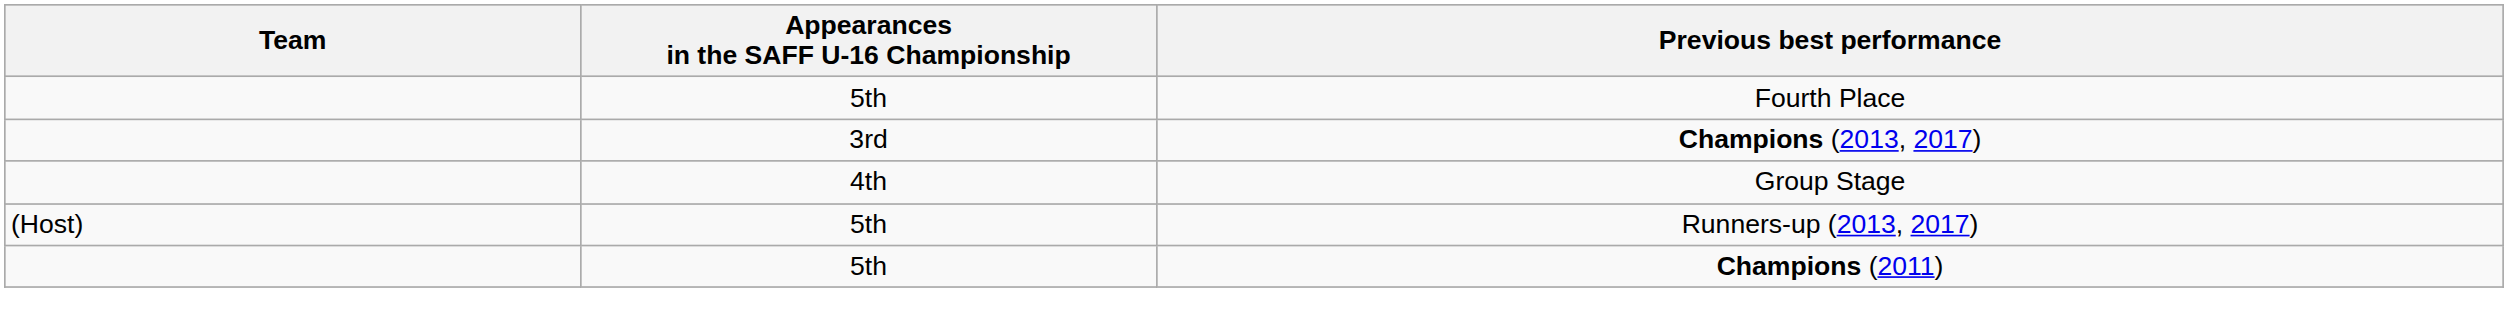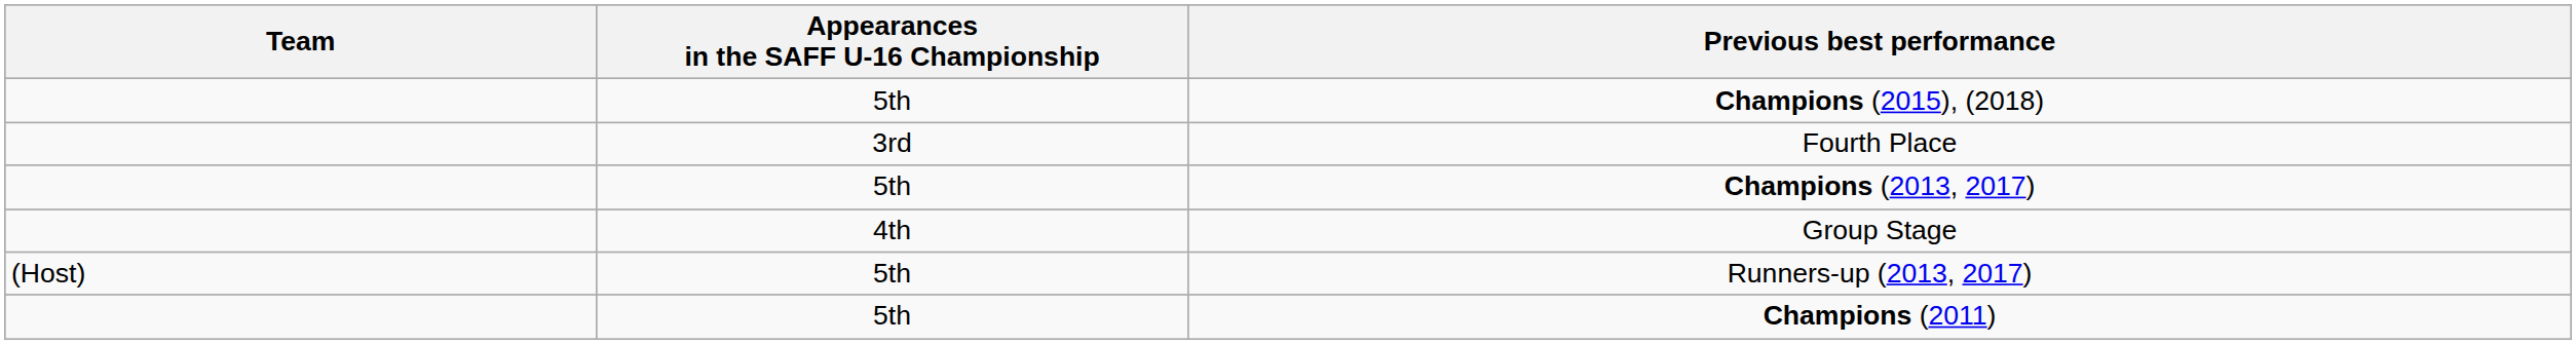+ row: 5th | Champions (2015), (2018)
Fourth Place | Appearances in the SAFF U-16 Championship: 5th -> 3rd
Champions (2013, 2017) | Appearances in the SAFF U-16 Championship: 3rd -> 5th
